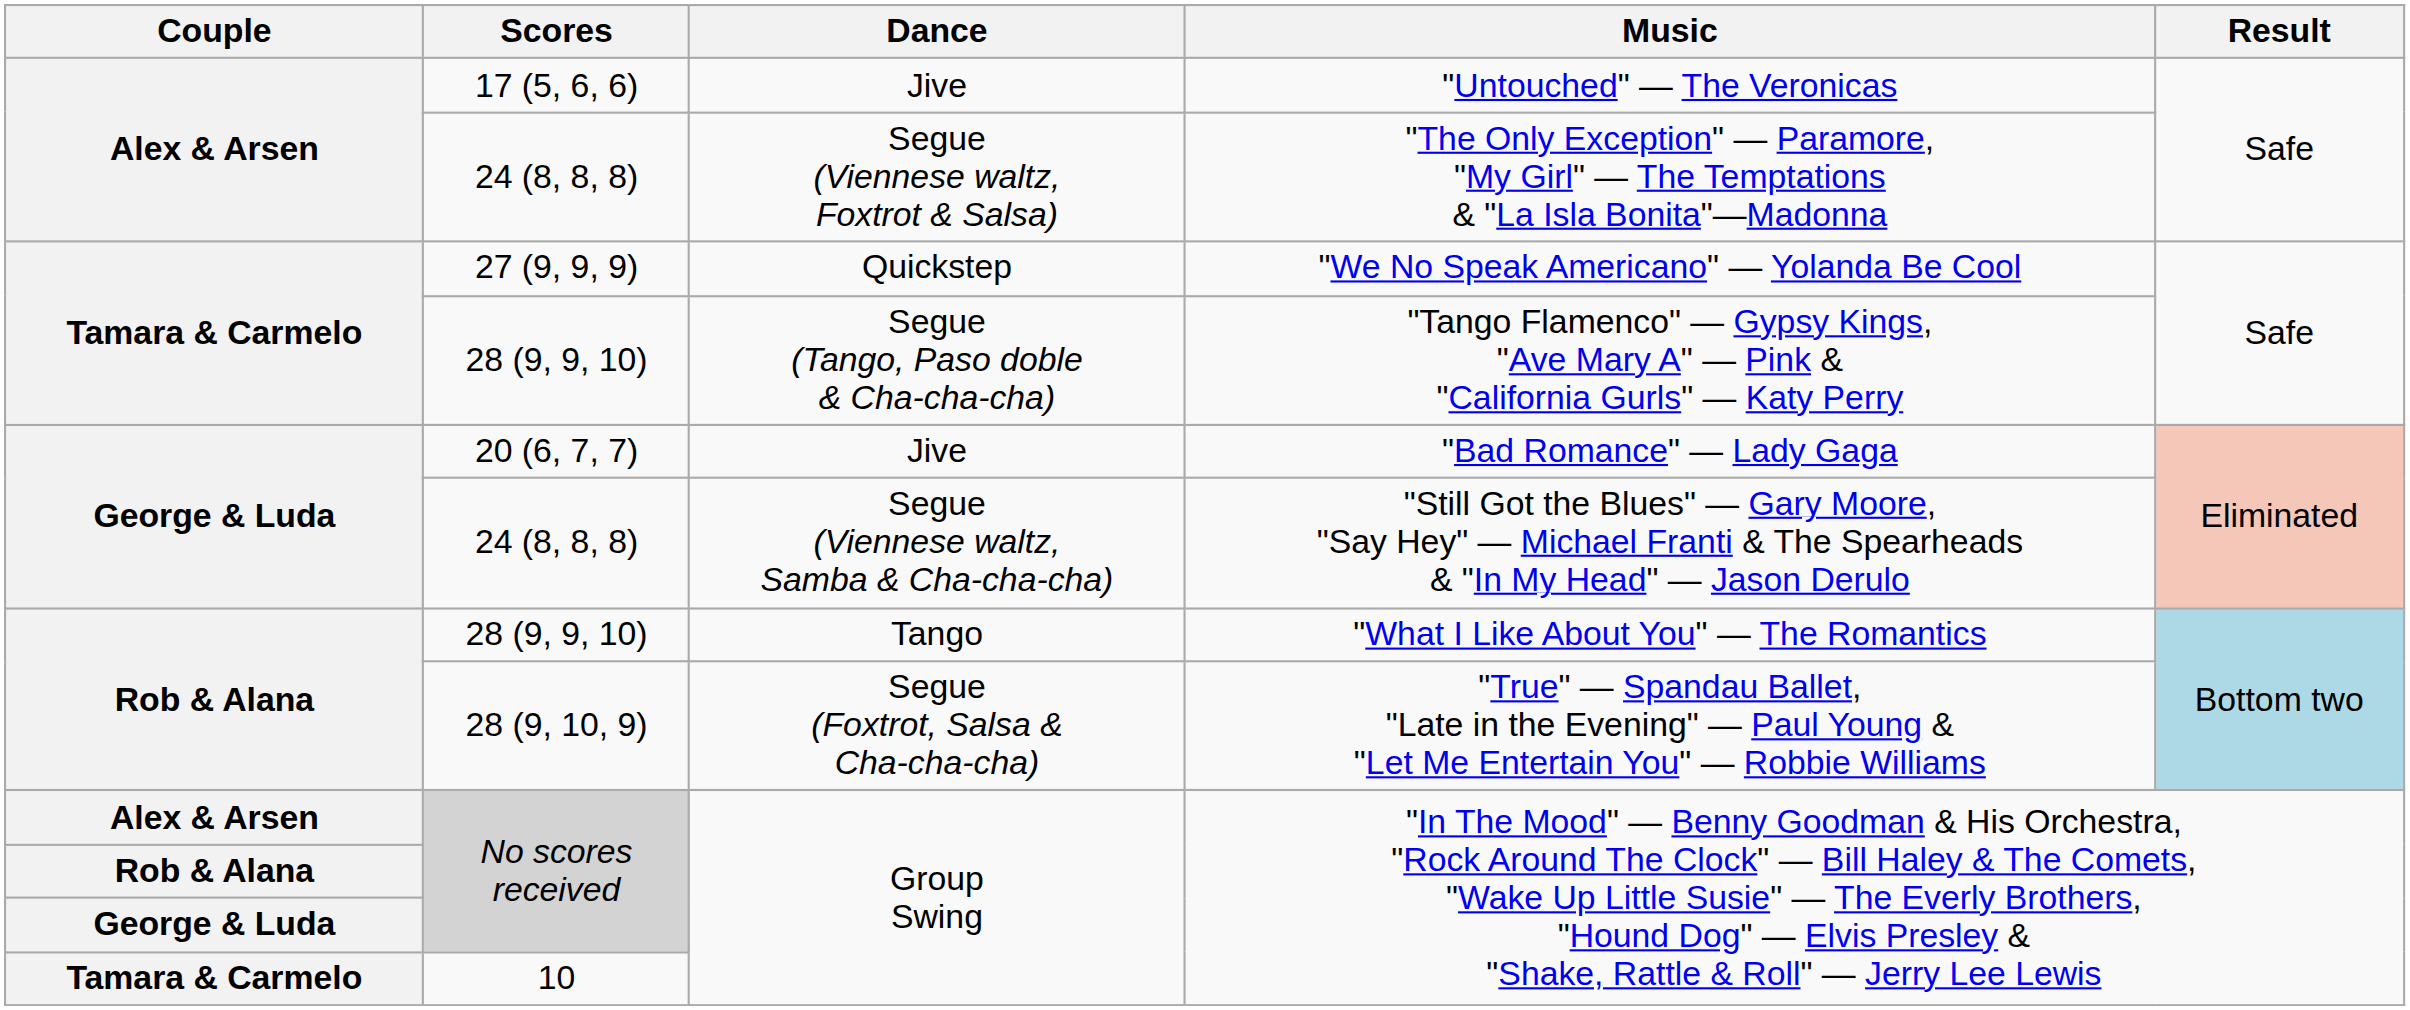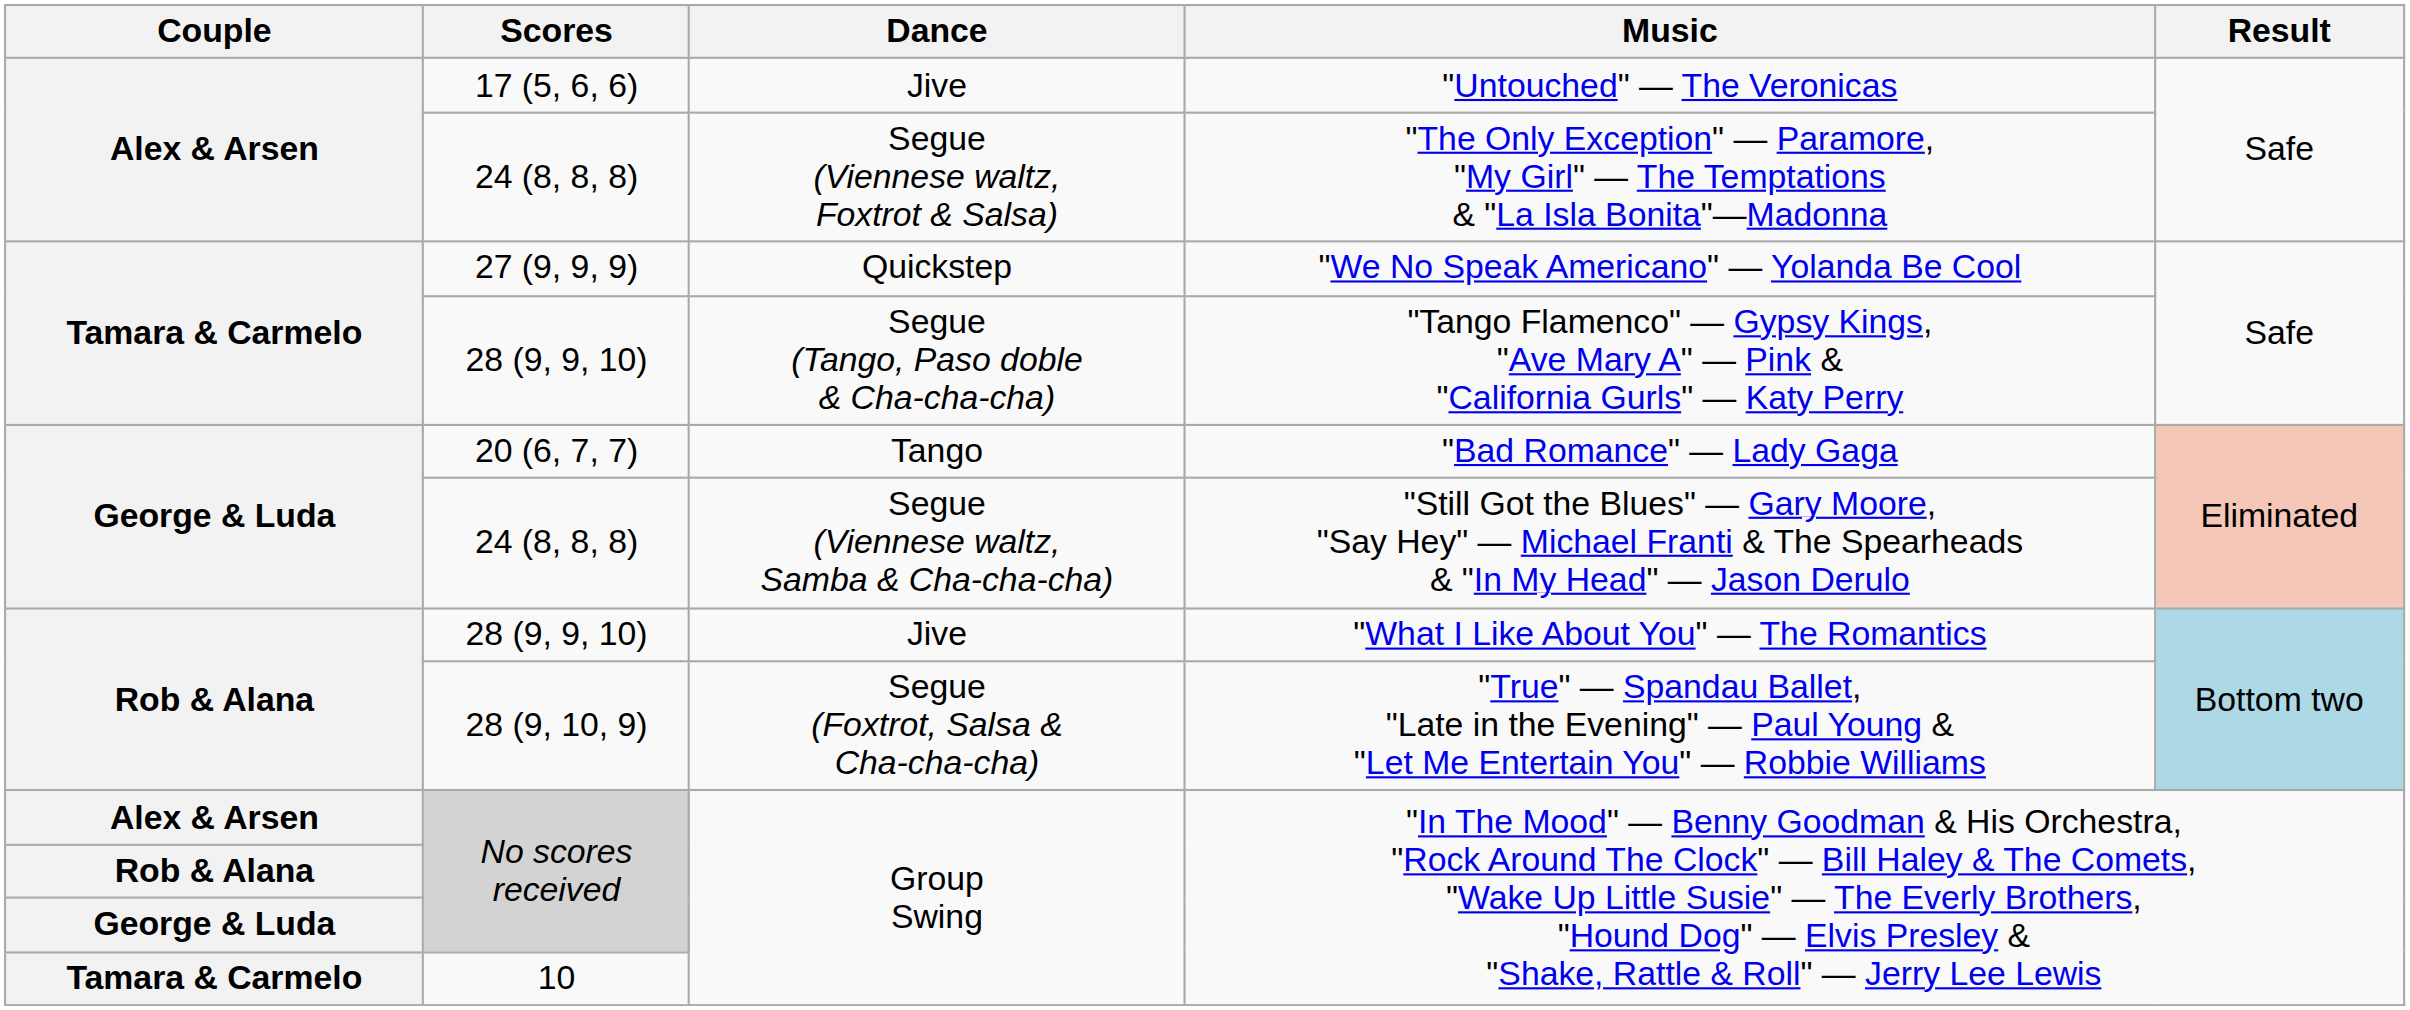"Bad Romance" — Lady Gaga | Dance: Jive -> Tango
"What I Like About You" — The Romantics | Dance: Tango -> Jive
